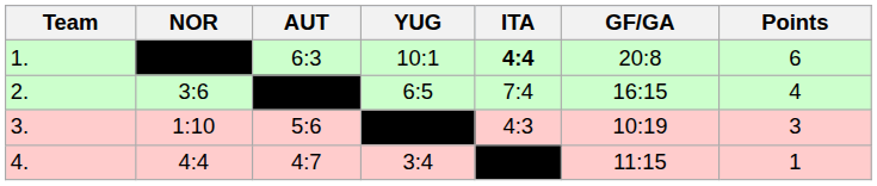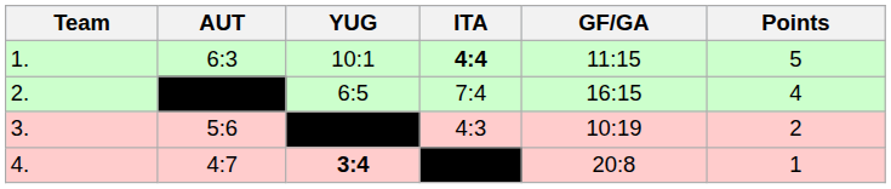- column: NOR | 3:6 | 1:10 | 4:4
1. | GF/GA: 20:8 -> 11:15
1. | Points: 6 -> 5
3. | Points: 3 -> 2
4. | YUG: normal -> bold
4. | GF/GA: 11:15 -> 20:8
